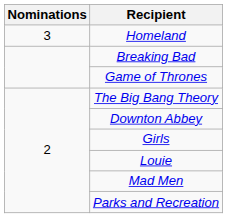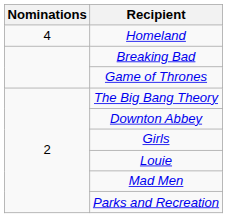Homeland | Nominations: 3 -> 4
